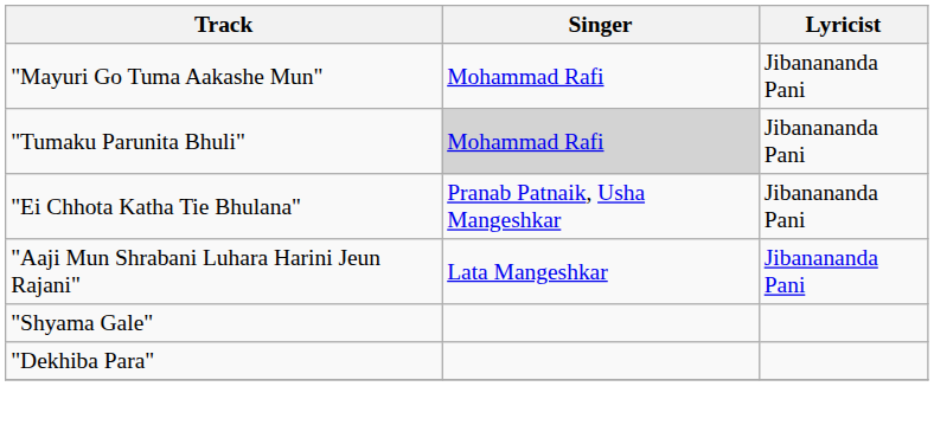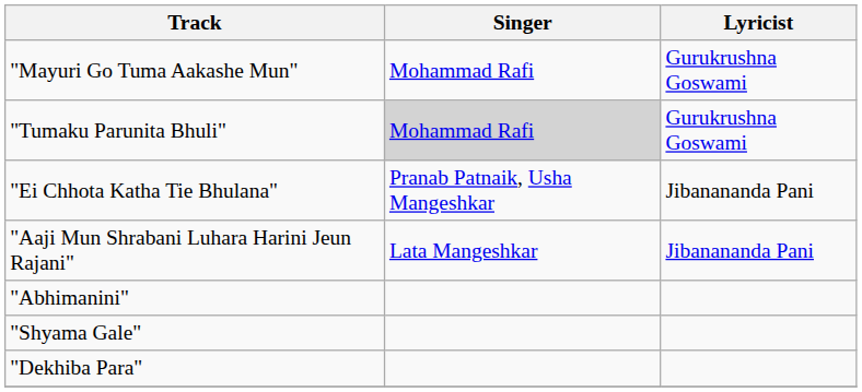"Mayuri Go Tuma Aakashe Mun" | Lyricist: Jibanananda Pani -> Gurukrushna Goswami
"Tumaku Parunita Bhuli" | Lyricist: Jibanananda Pani -> Gurukrushna Goswami
+ row: "Abhimanini"
